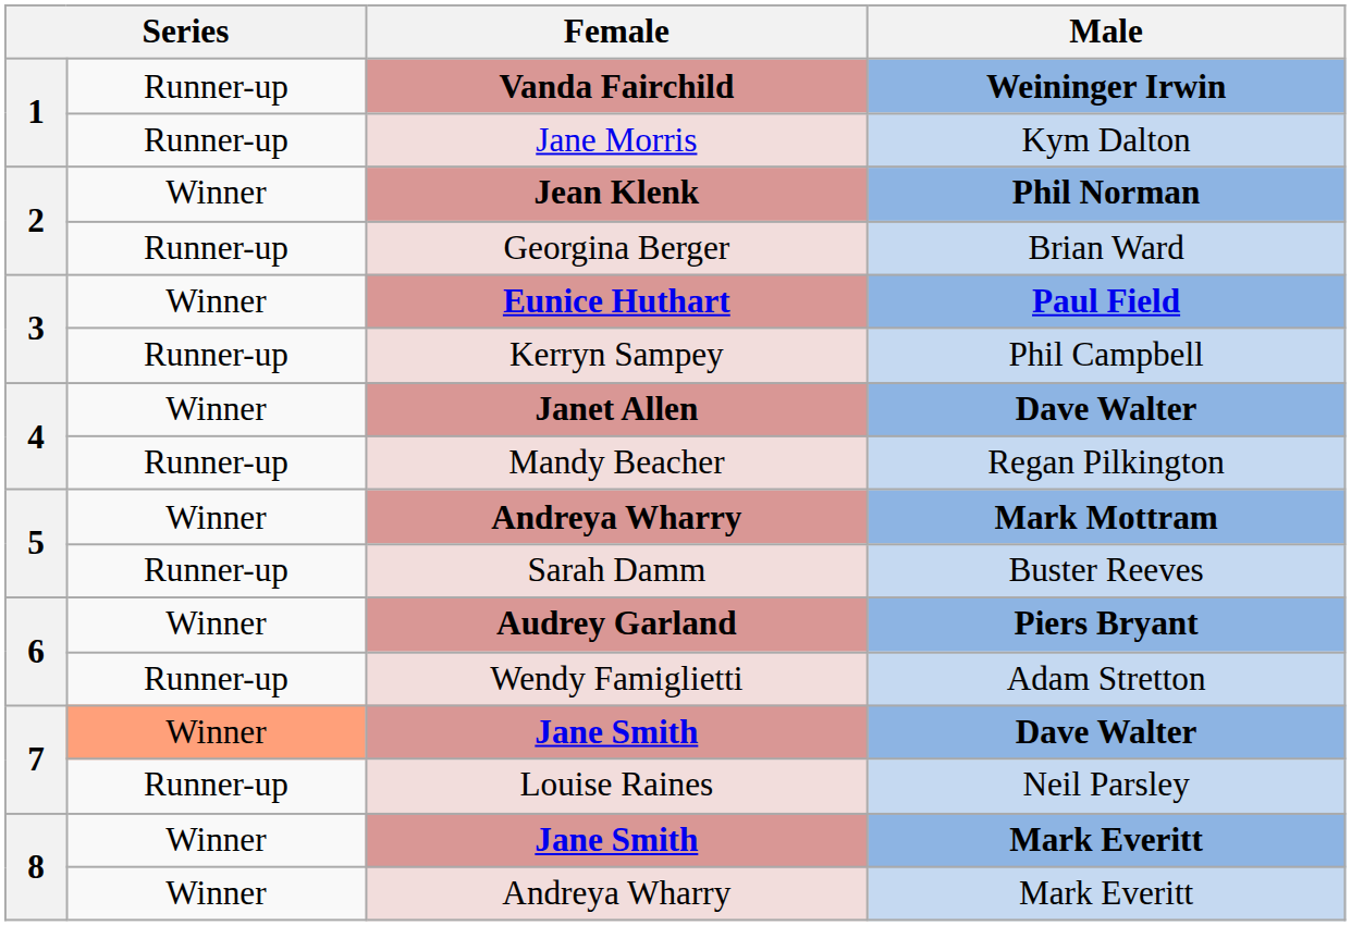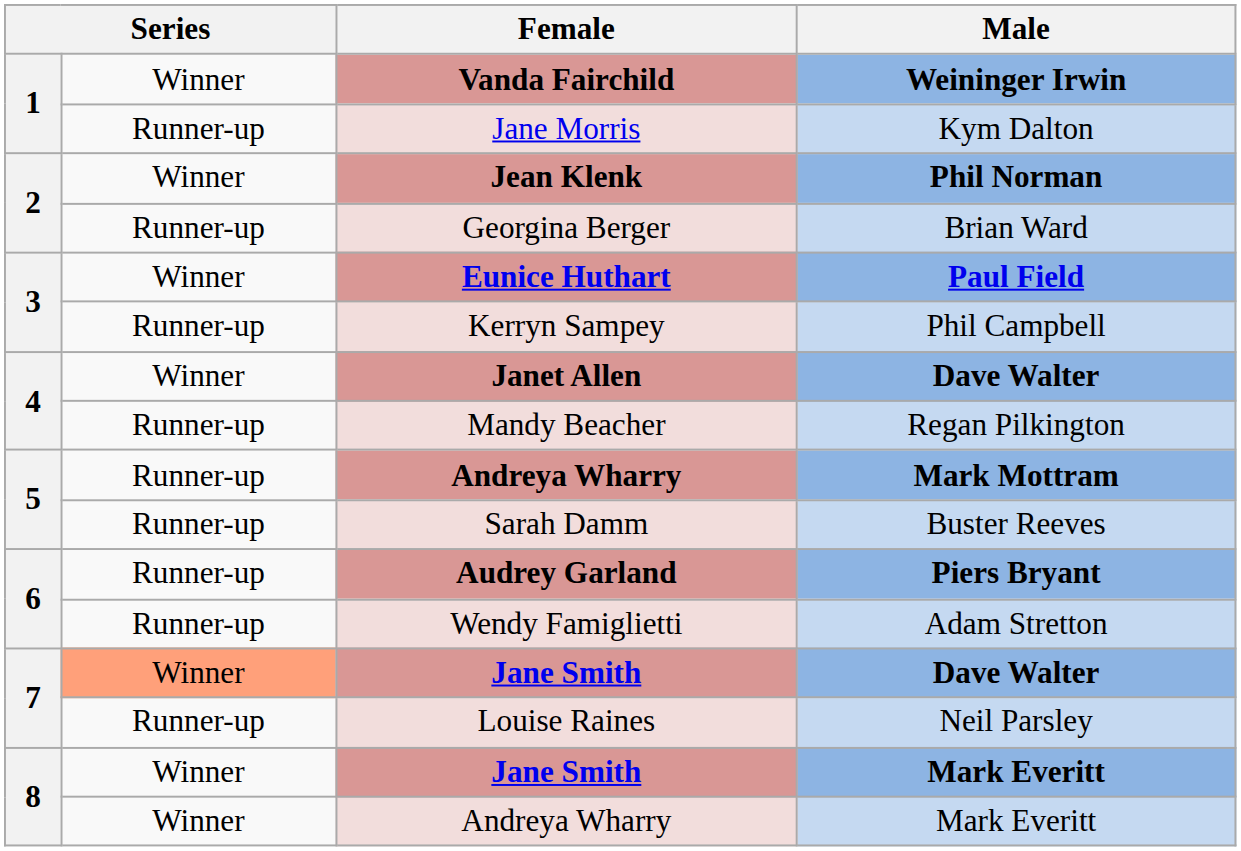Vanda Fairchild | column 2: Runner-up -> Winner
5 / Andreya Wharry | column 2: Winner -> Runner-up
Audrey Garland | column 2: Winner -> Runner-up
